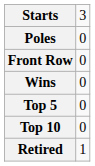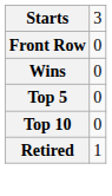- row: Poles | 0
